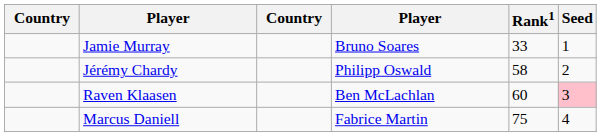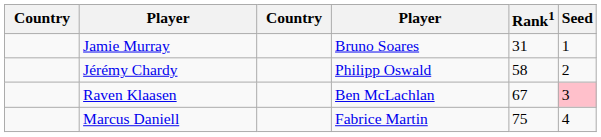Jamie Murray | Rank1: 33 -> 31
Raven Klaasen | Rank1: 60 -> 67
